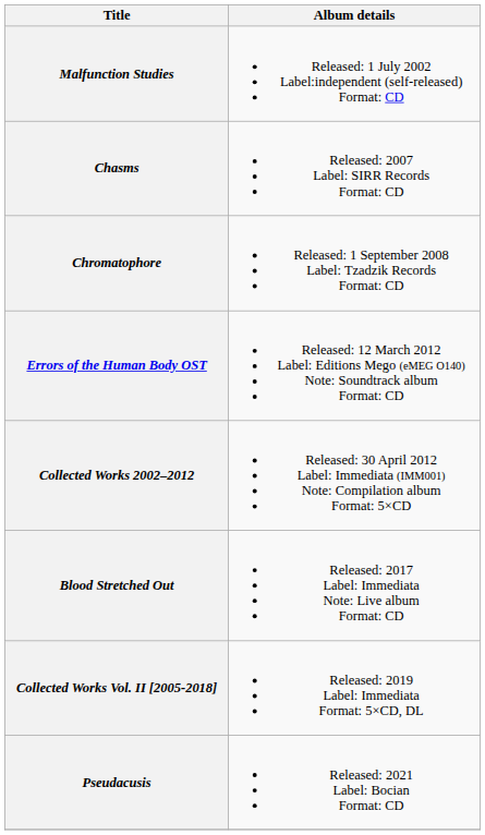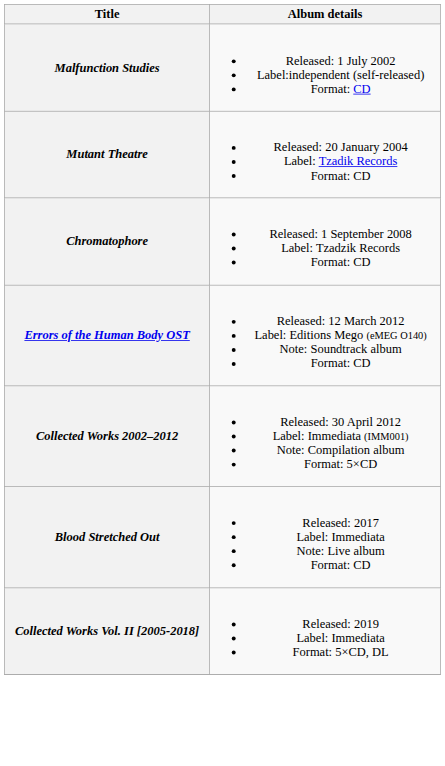+ row: Mutant Theatre | Released: 20 January 2004 Label: Tzadik Records Format: CD
- row: Chasms | Released: 2007 Label: SIRR Records Format: CD
- row: Pseudacusis | Released: 2021 Label: Bocian Format: CD
